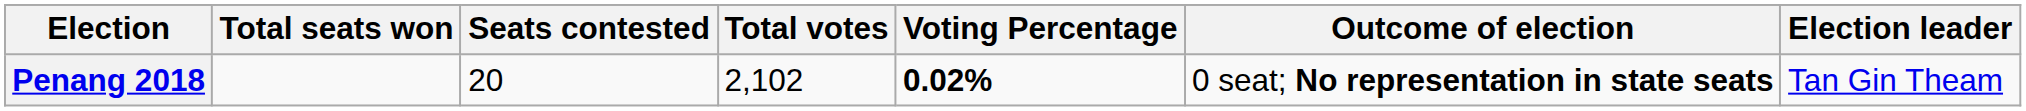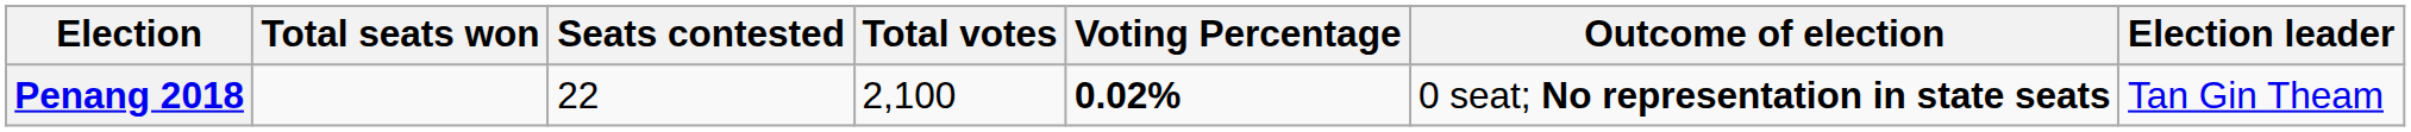Penang 2018 | Seats contested: 20 -> 22
Penang 2018 | Total votes: 2,102 -> 2,100
